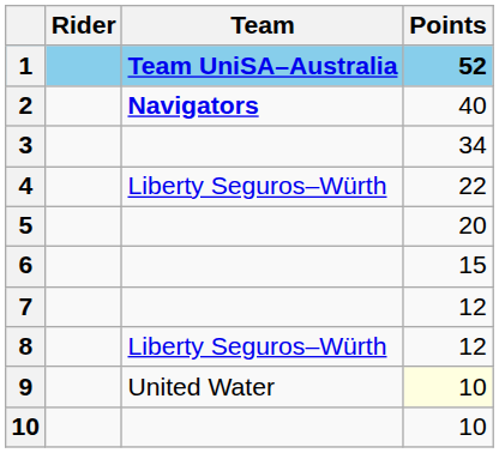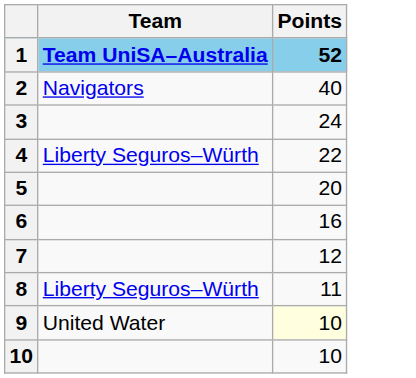- column: Rider
2 | Team: bold -> normal
3 | Points: 34 -> 24
6 | Points: 15 -> 16
8 | Points: 12 -> 11
